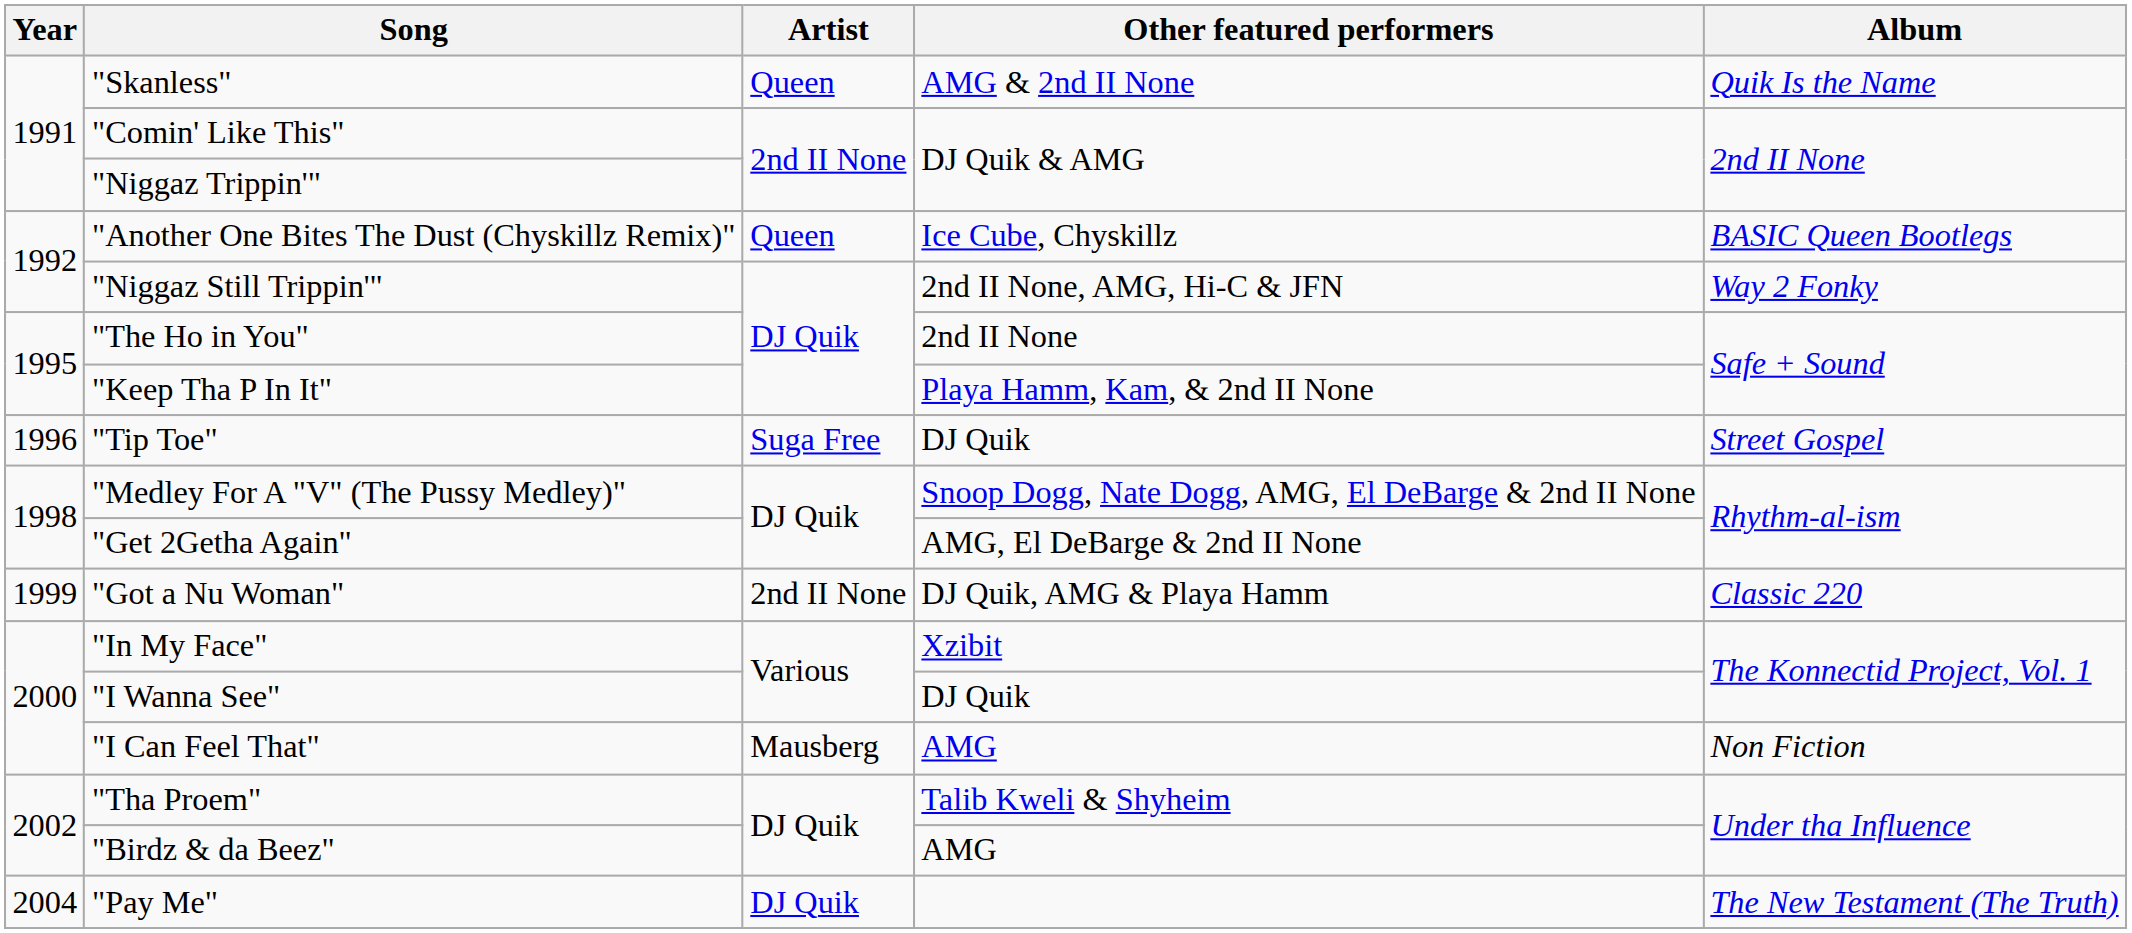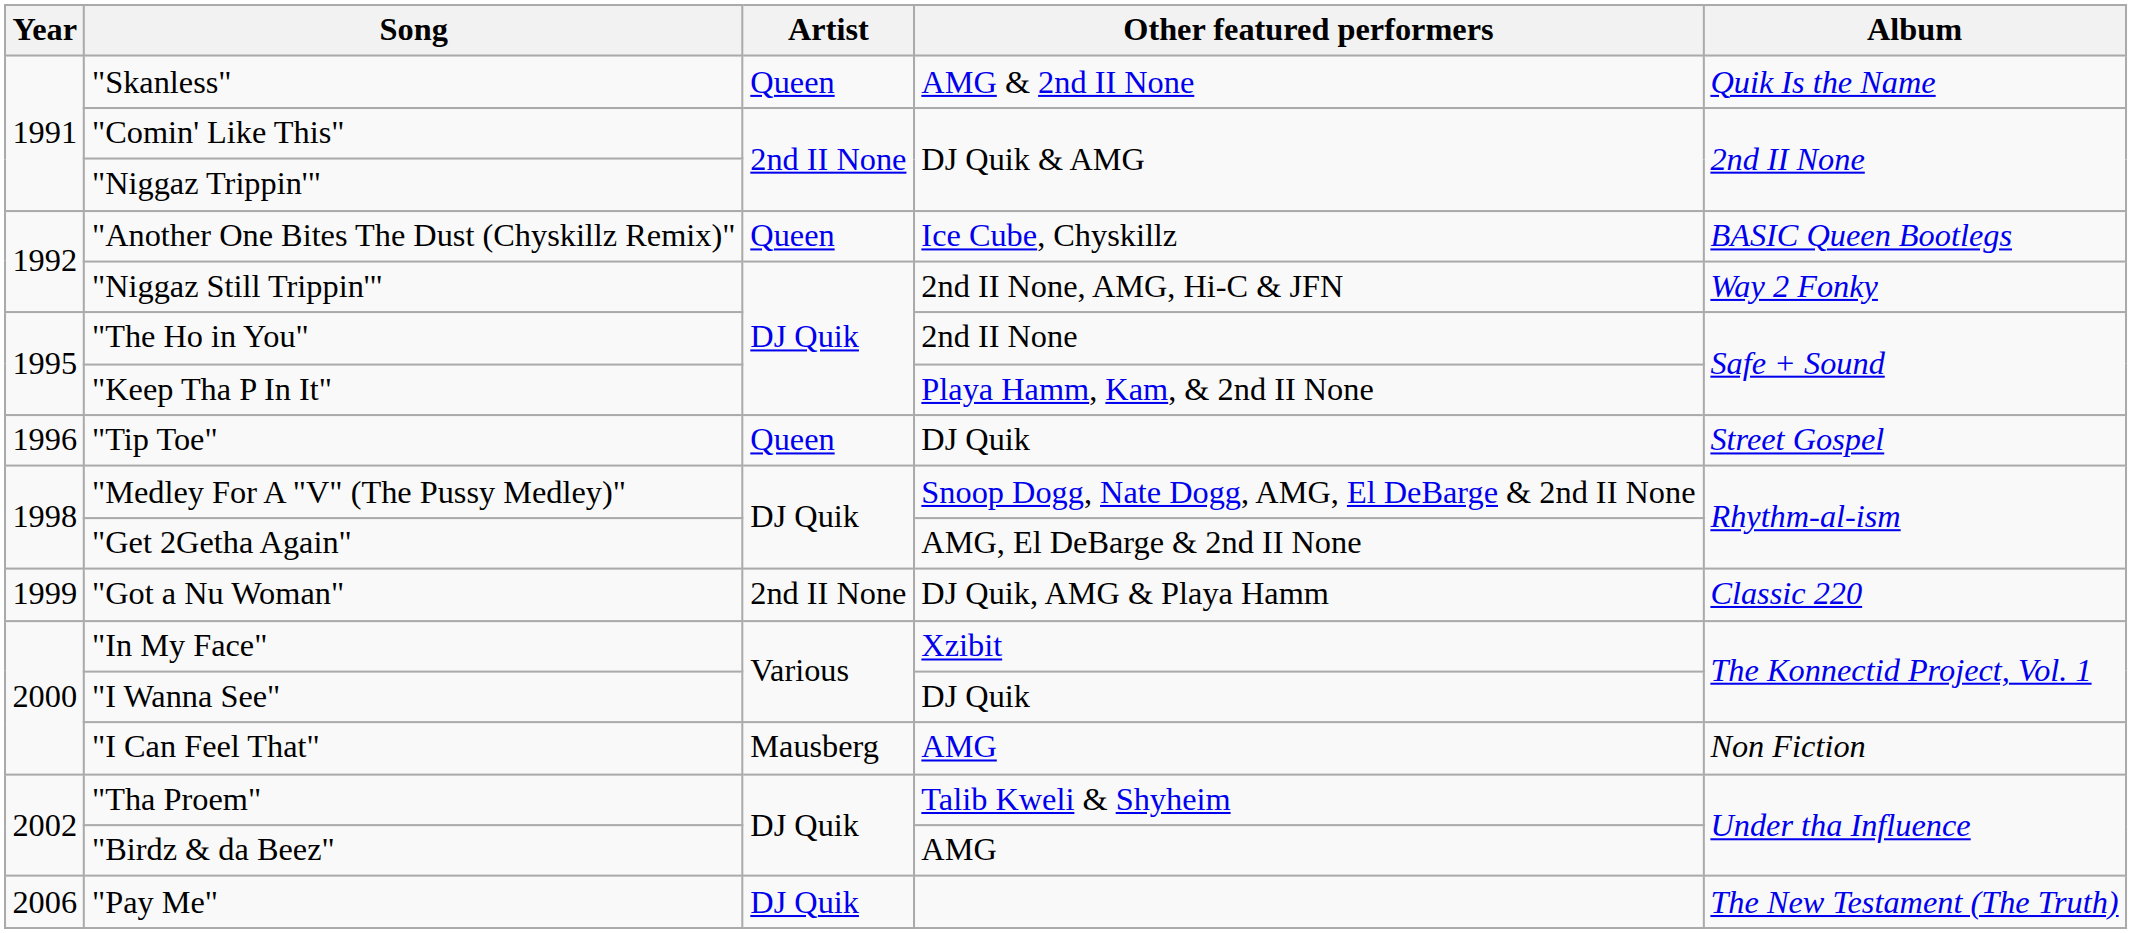"Tip Toe" | Artist: Suga Free -> Queen
"Pay Me" | Year: 2004 -> 2006
